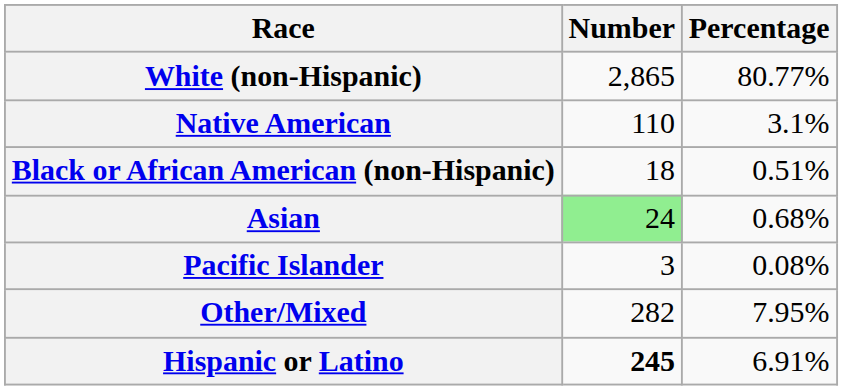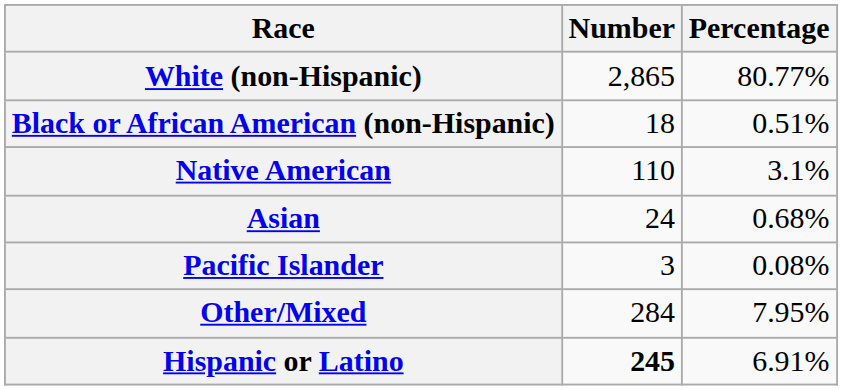rows swapped: Black or African American (non-Hispanic) <-> Native American
Asian | Number: lightgreen background -> no background
Other/Mixed | Number: 282 -> 284
